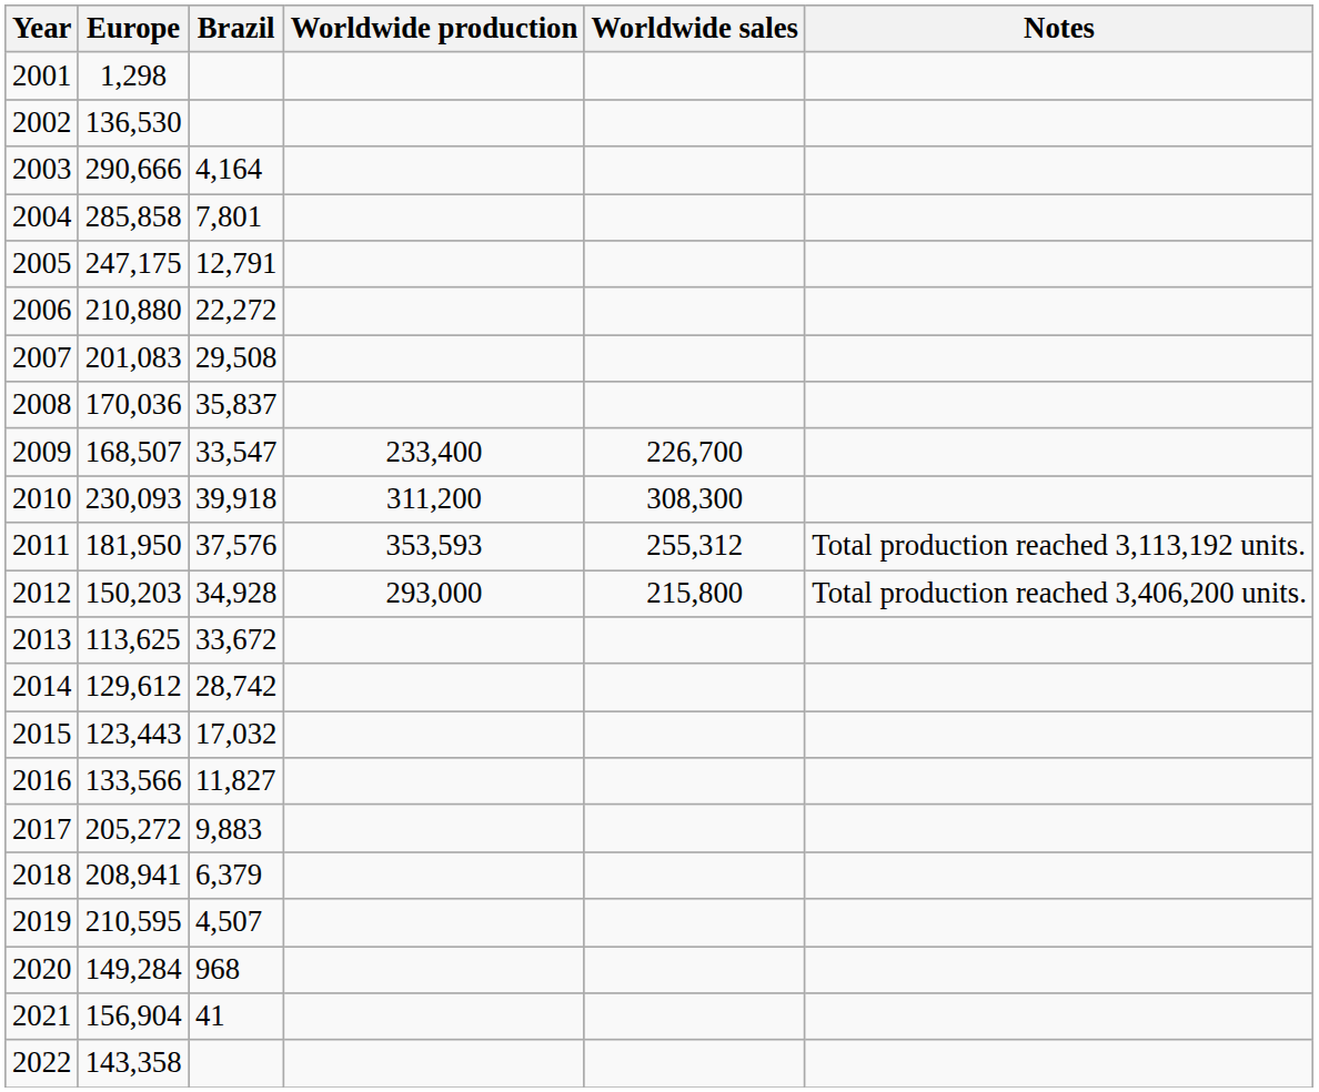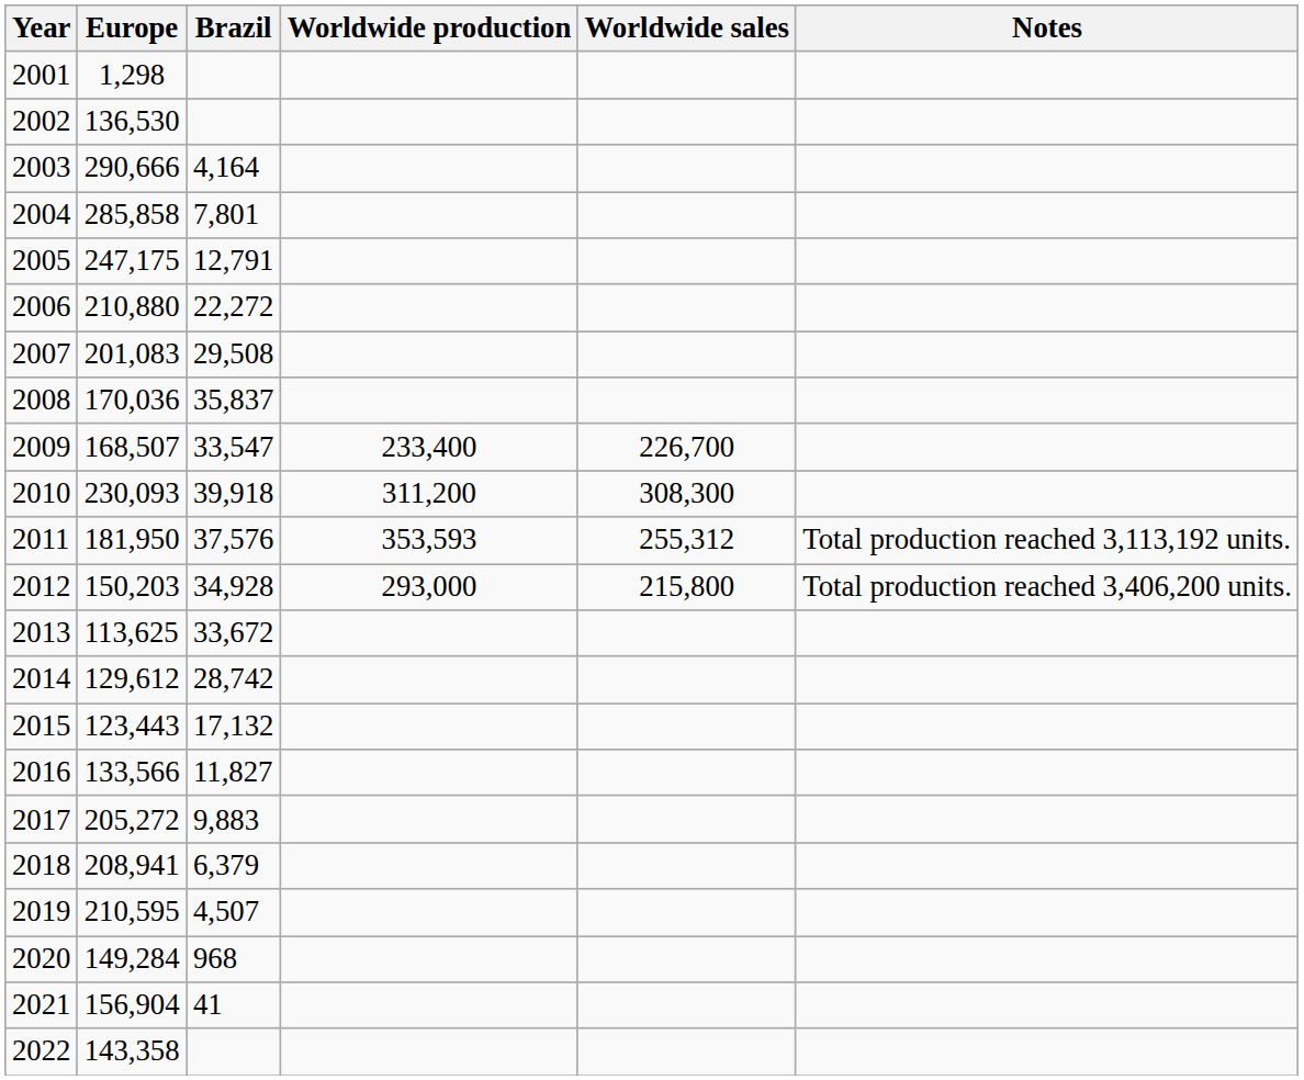2015 | Brazil: 17,032 -> 17,132
